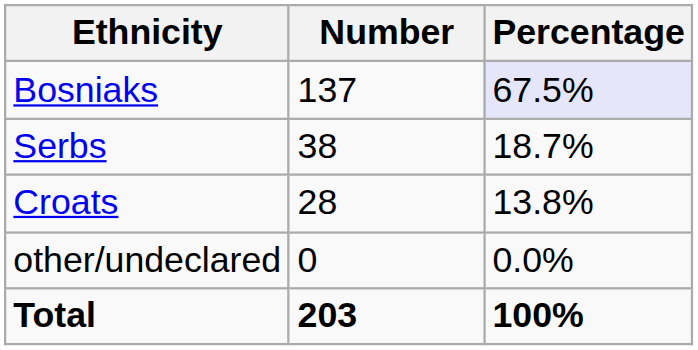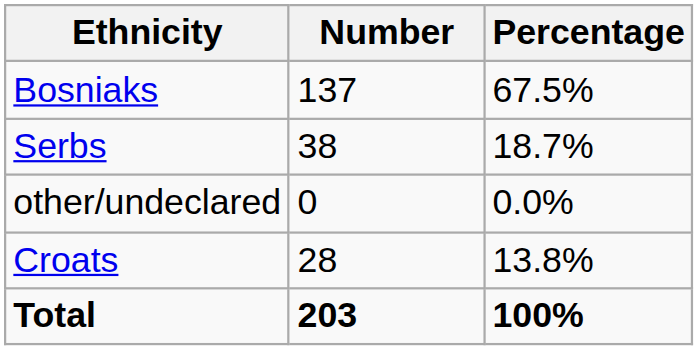Bosniaks | Percentage: lavender background -> no background
rows swapped: Croats <-> other/undeclared
